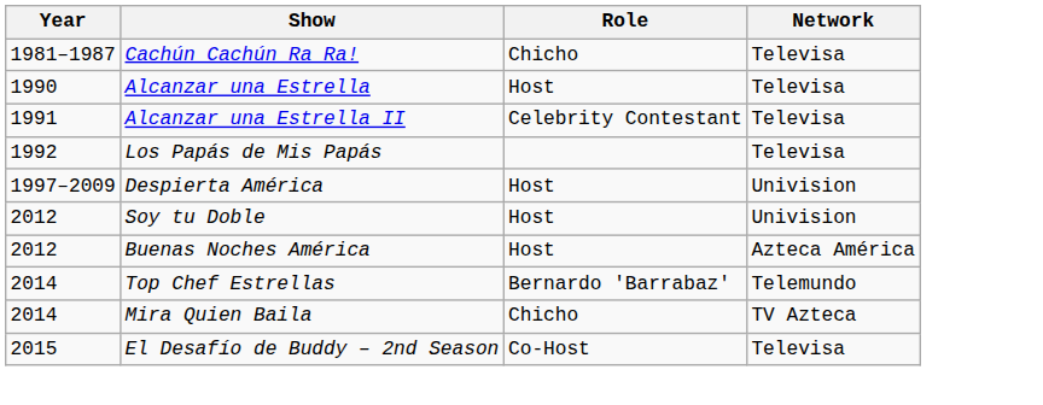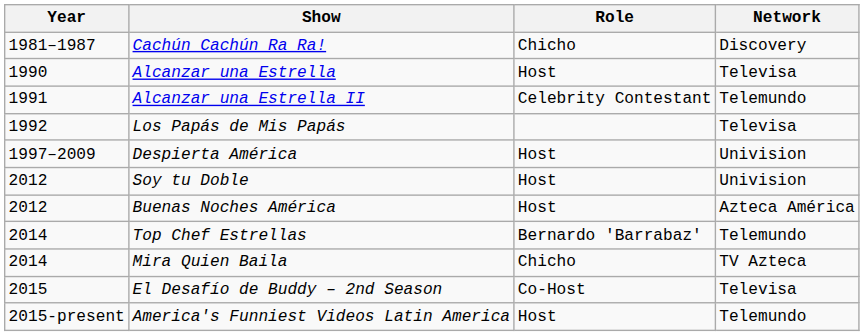Cachún Cachún Ra Ra! | Network: Televisa -> Discovery
Alcanzar una Estrella II | Network: Televisa -> Telemundo
+ row: 2015-present | America's Funniest Videos Latin America | Host | Telemundo
